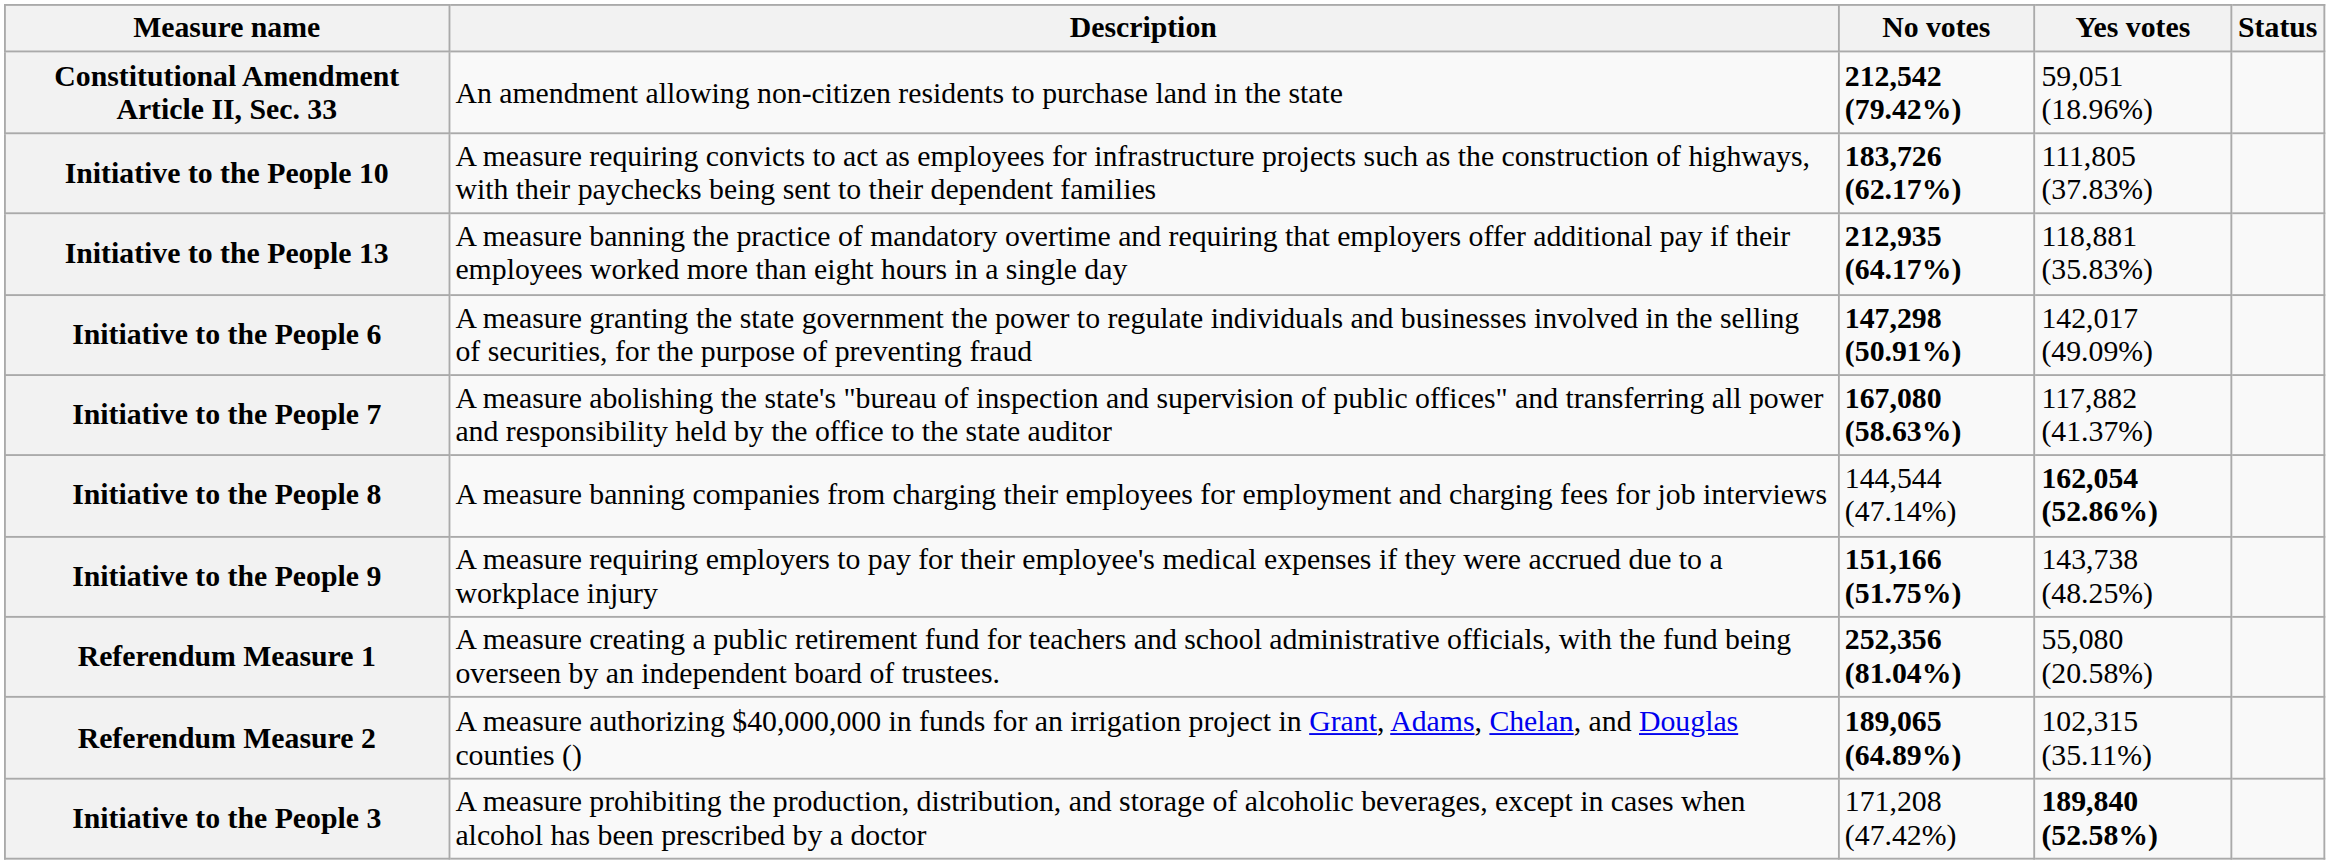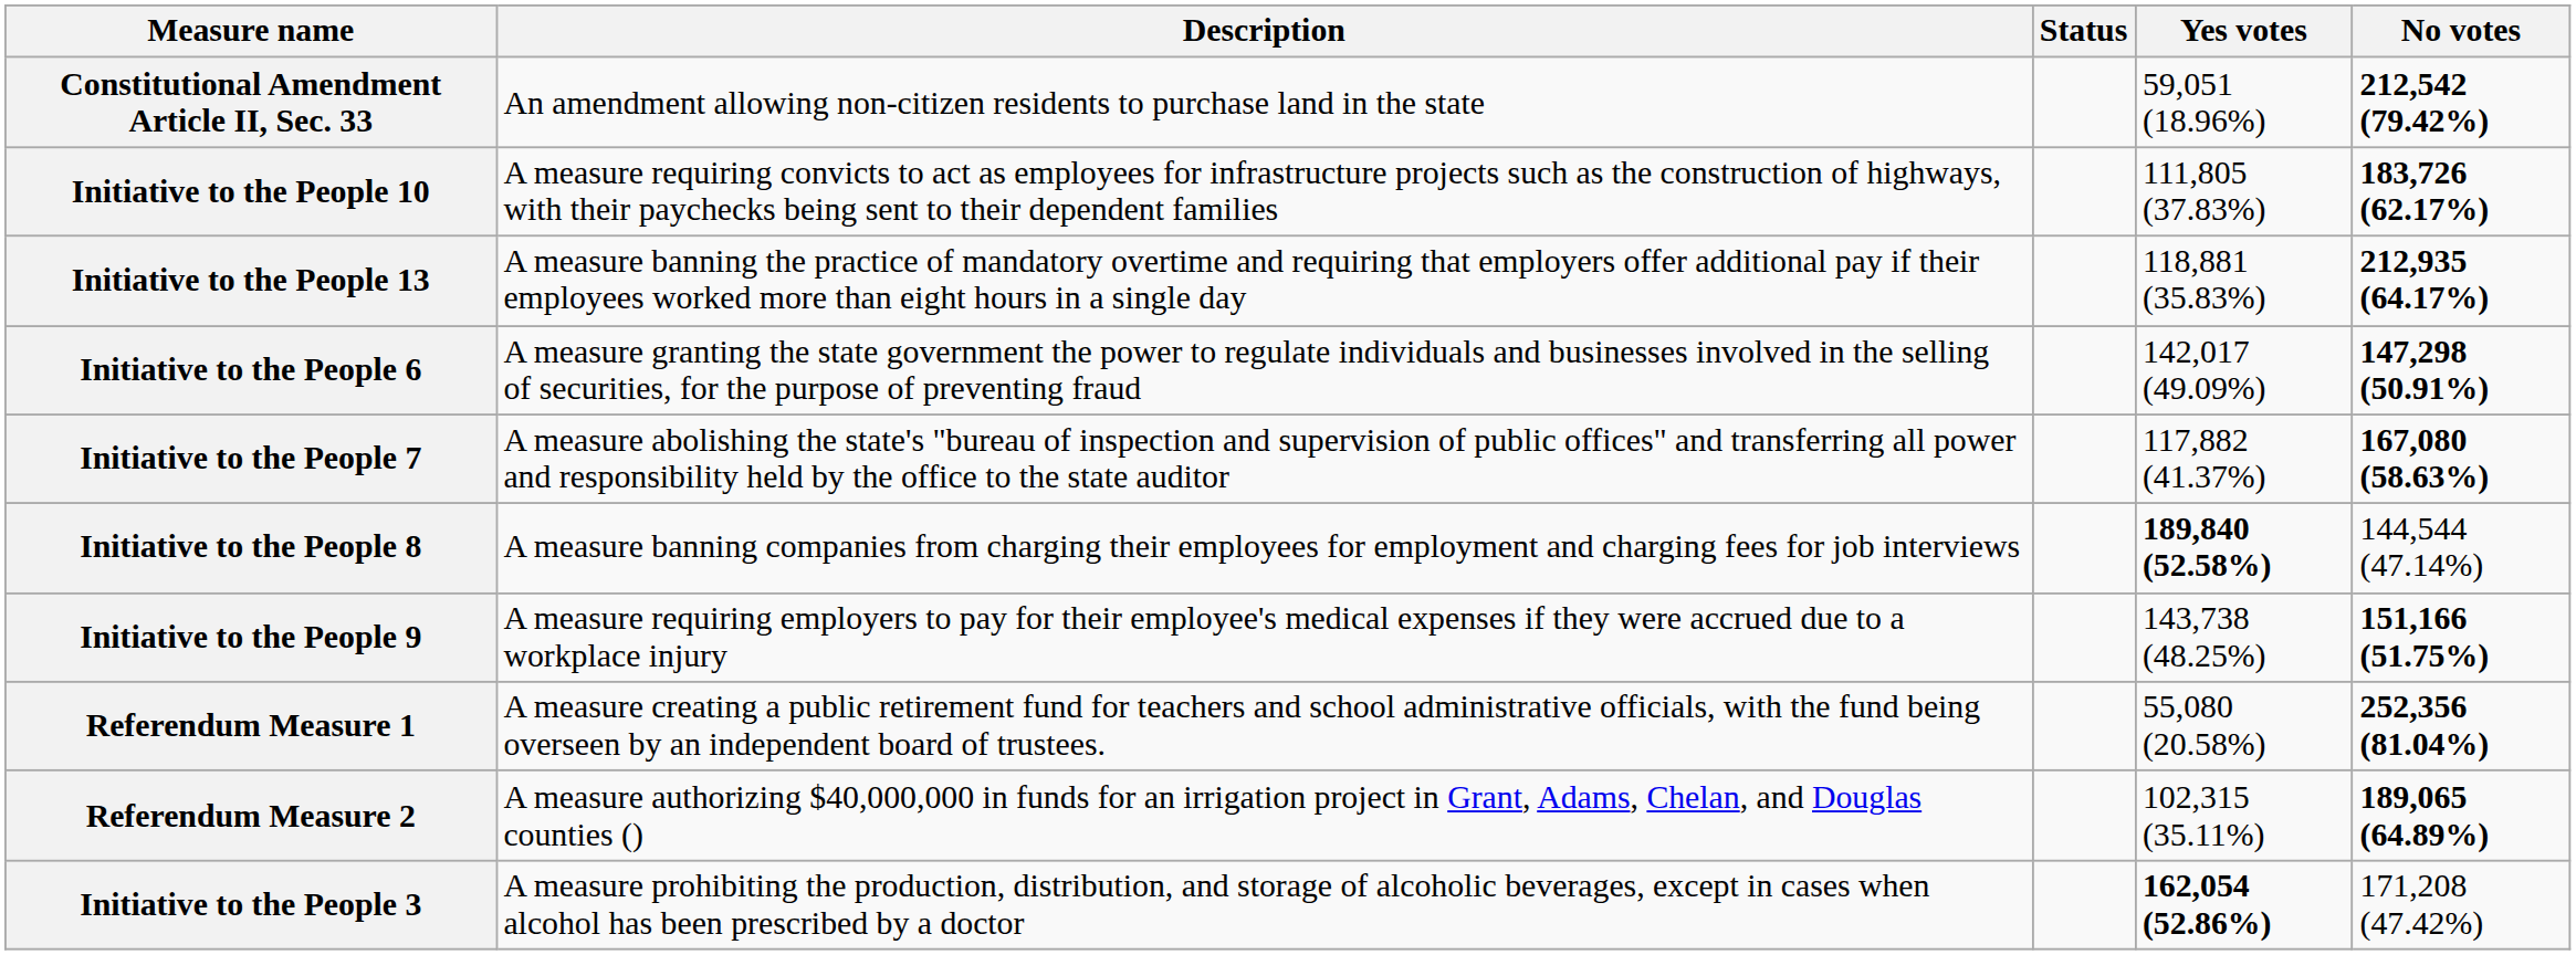columns swapped: Status <-> No votes
Initiative to the People 8 | Yes votes: 162,054 (52.86%) -> 189,840 (52.58%)
Initiative to the People 3 | Yes votes: 189,840 (52.58%) -> 162,054 (52.86%)
